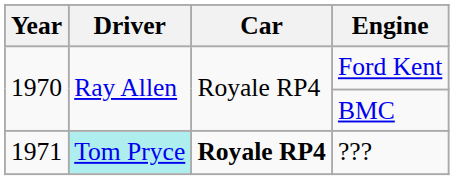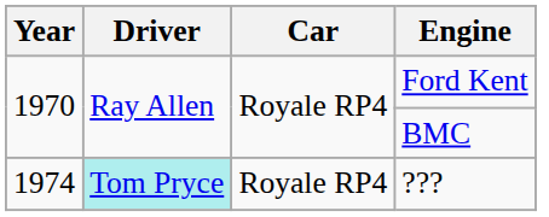??? | Year: 1971 -> 1974
??? | Car: bold -> normal
